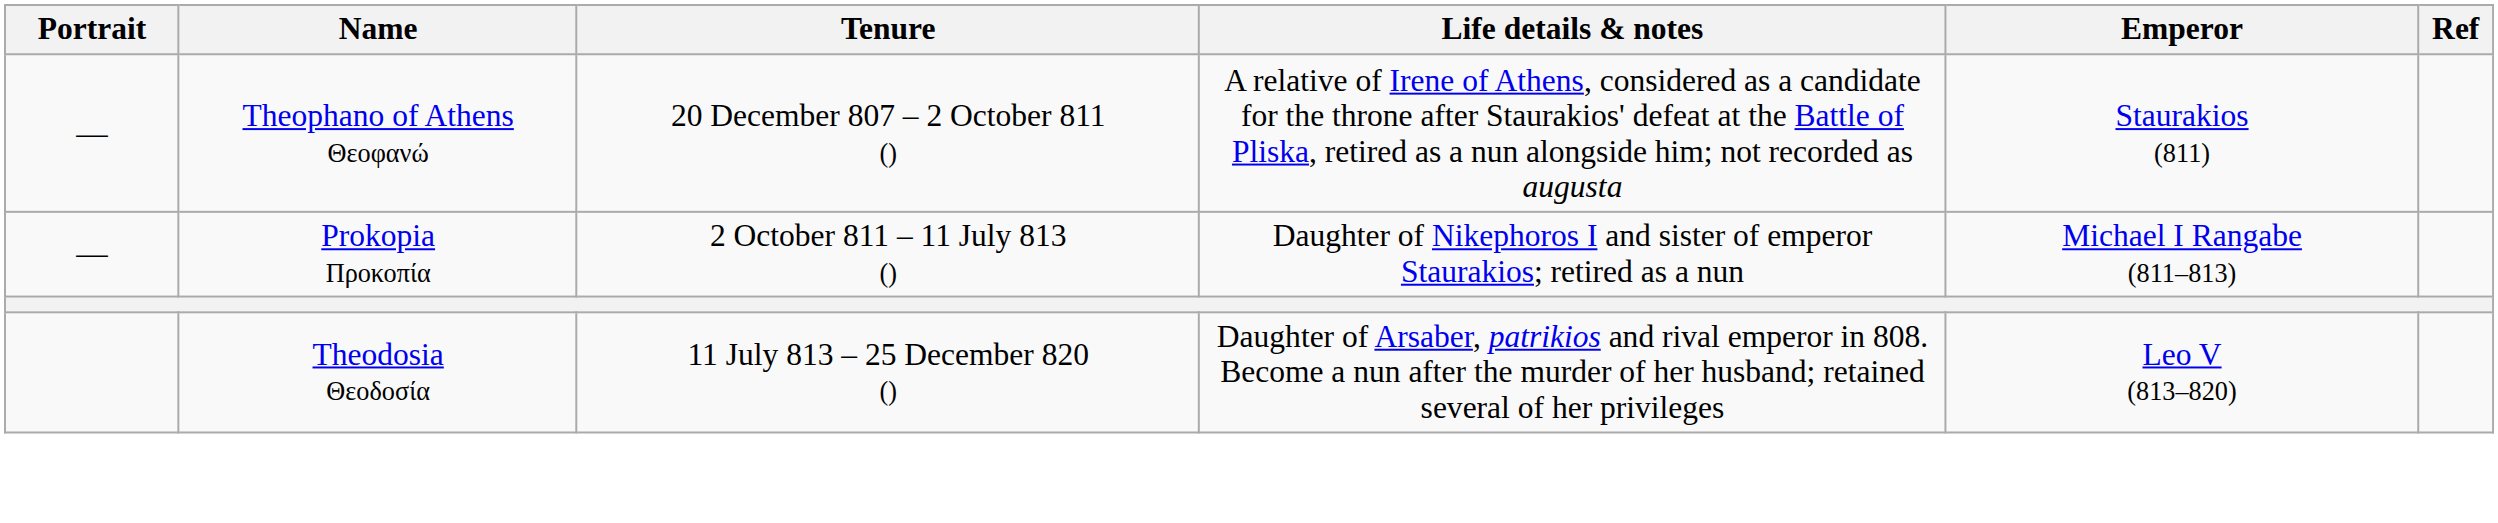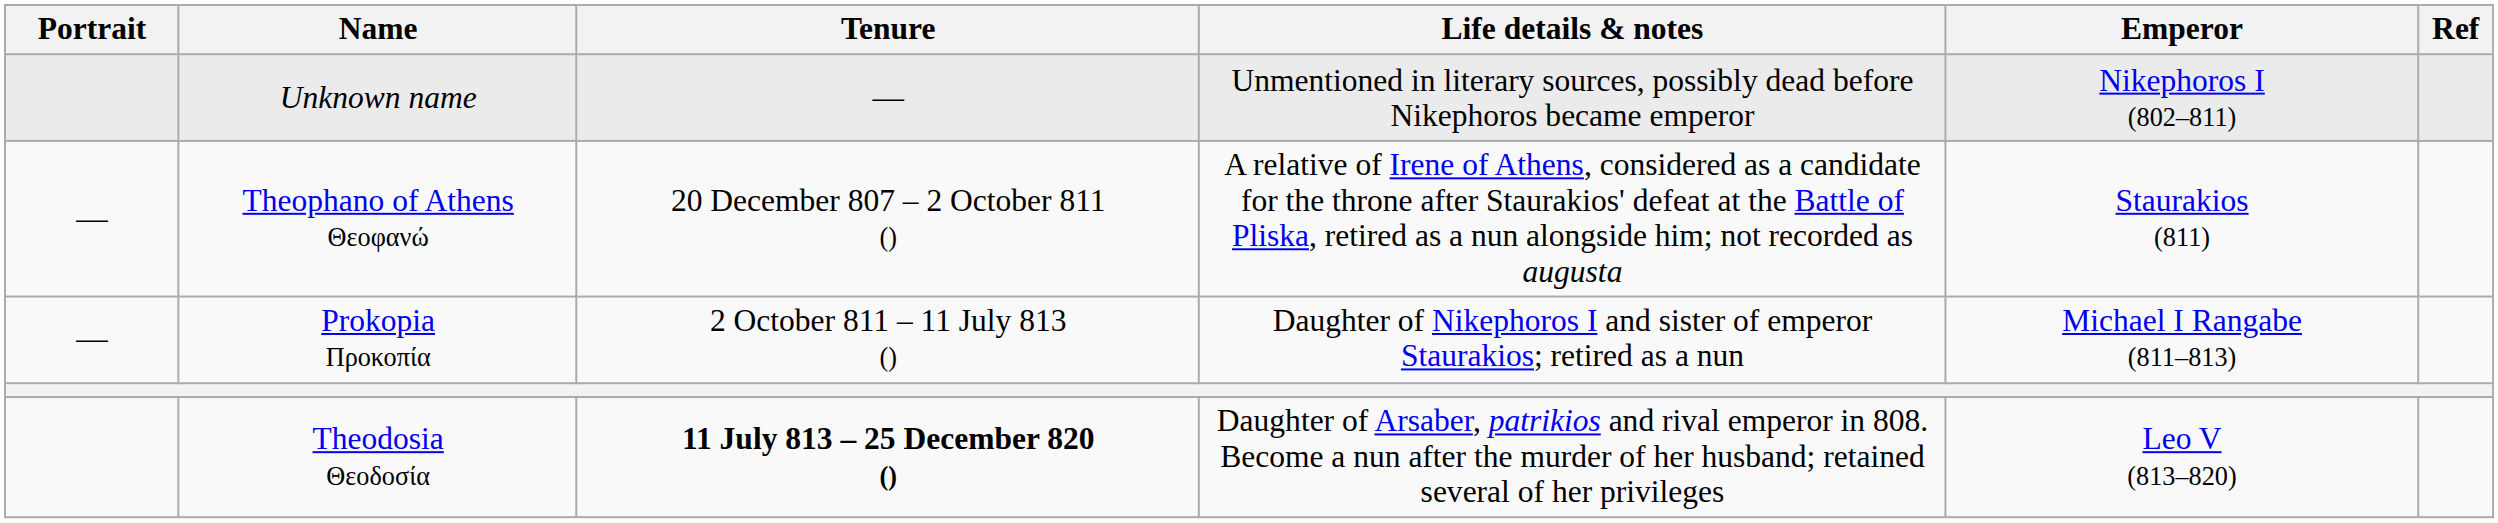+ row: Unknown name | — | Unmentioned in literary sources, possibly dead before Nikephoros became emperor | Nikephoros I (802–811)
Theodosia Θεοδοσία | Tenure: normal -> bold
